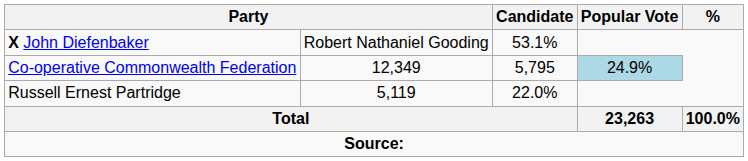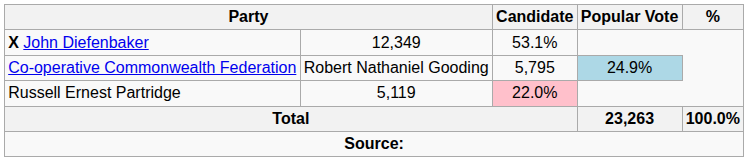X John Diefenbaker | column 2: Robert Nathaniel Gooding -> 12,349
Co-operative Commonwealth Federation | column 2: 12,349 -> Robert Nathaniel Gooding
Russell Ernest Partridge | Candidate: no background -> pink background
